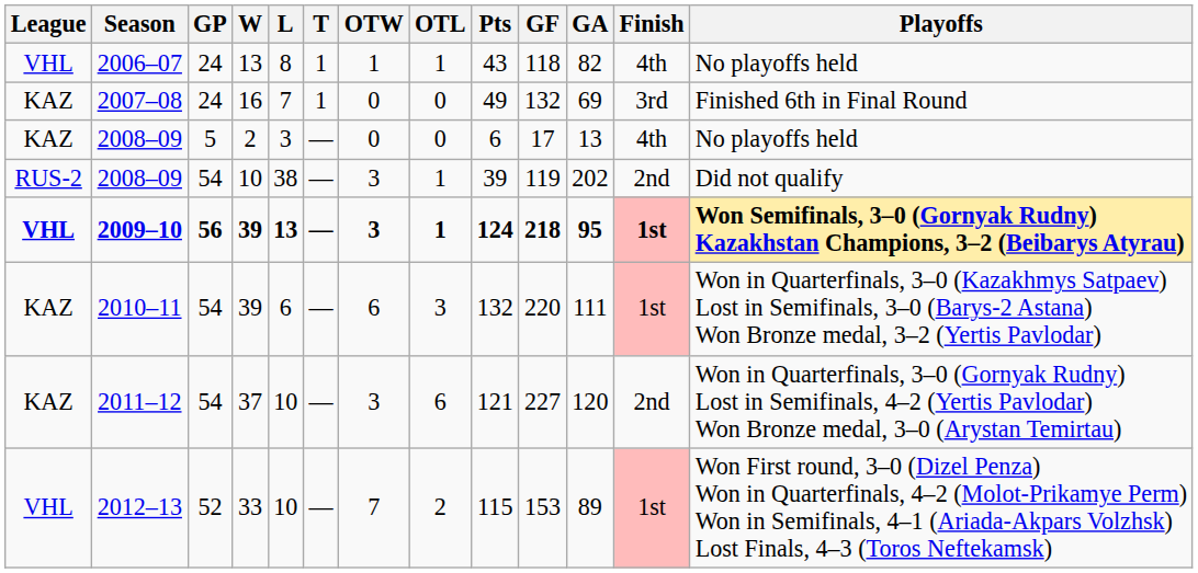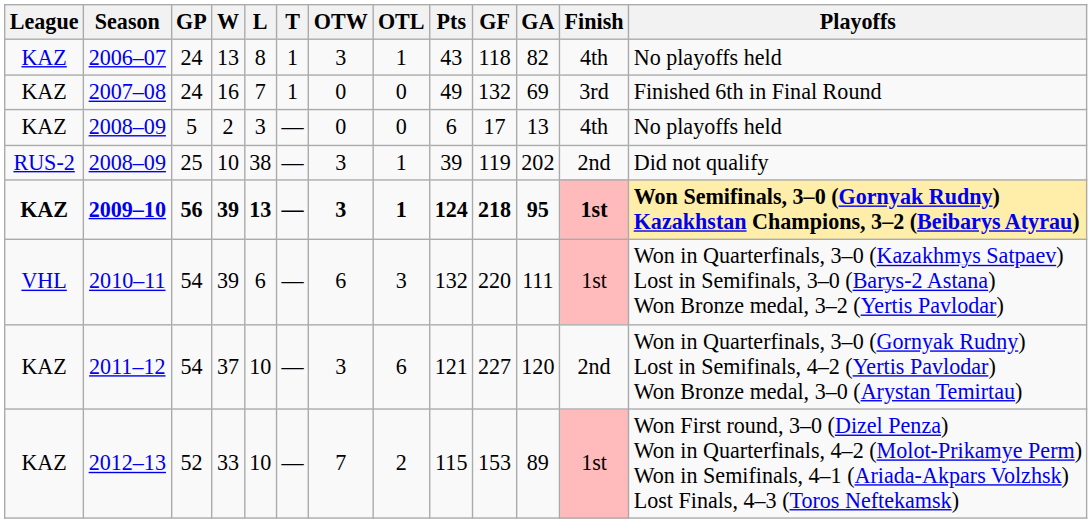2006–07 | League: VHL -> KAZ
2006–07 | OTW: 1 -> 3
2008–09 / 10 | GP: 54 -> 25
2009–10 | League: VHL -> KAZ
2010–11 | League: KAZ -> VHL
2012–13 | League: VHL -> KAZ
